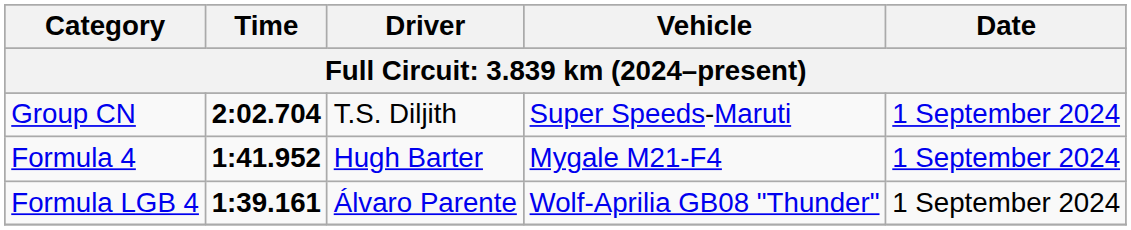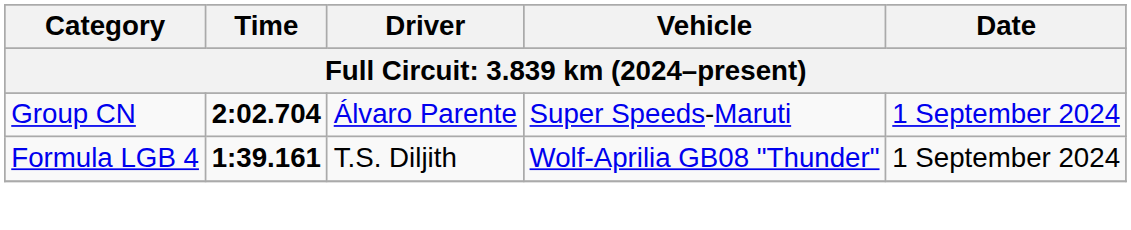Group CN | Driver: T.S. Diljith -> Álvaro Parente
- row: Formula 4 | 1:41.952 | Hugh Barter | Mygale M21-F4 | 1 September 2024
Formula LGB 4 | Driver: Álvaro Parente -> T.S. Diljith
